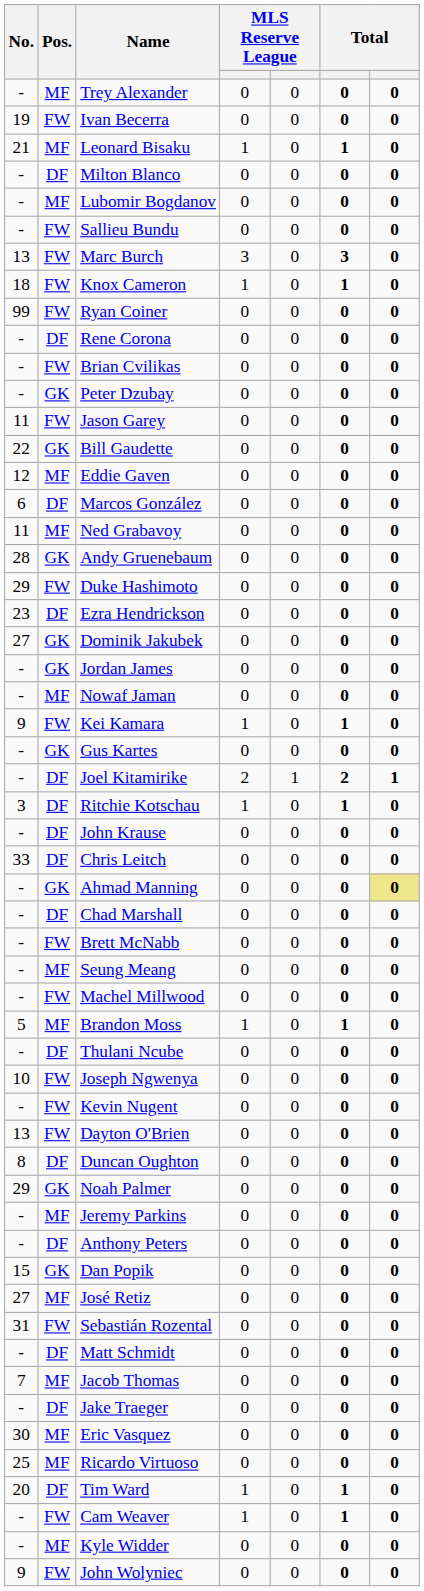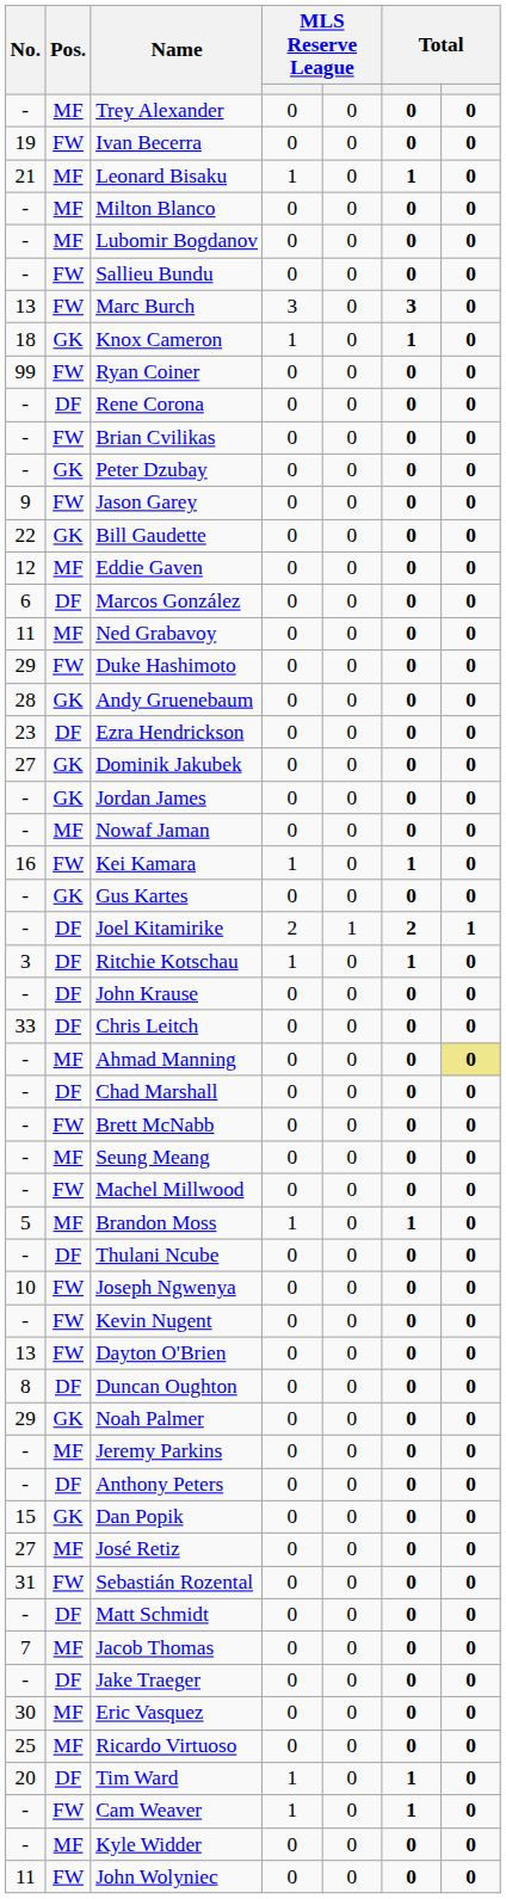Milton Blanco | Pos.: DF -> MF
Knox Cameron | Pos.: FW -> GK
Jason Garey | No.: 11 -> 9
rows swapped: Andy Gruenebaum <-> Duke Hashimoto
Kei Kamara | No.: 9 -> 16
Ahmad Manning | Pos.: GK -> MF
John Wolyniec | No.: 9 -> 11
